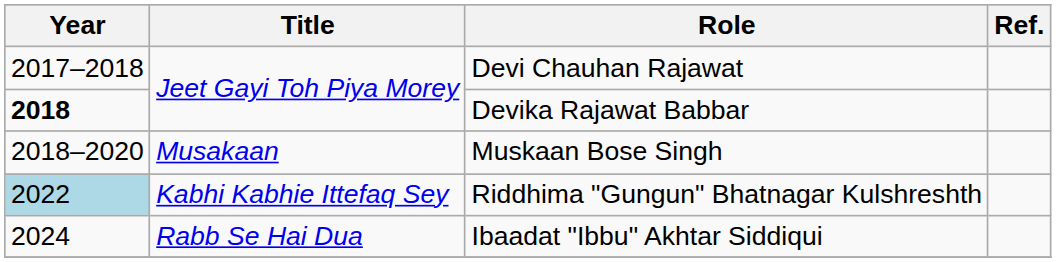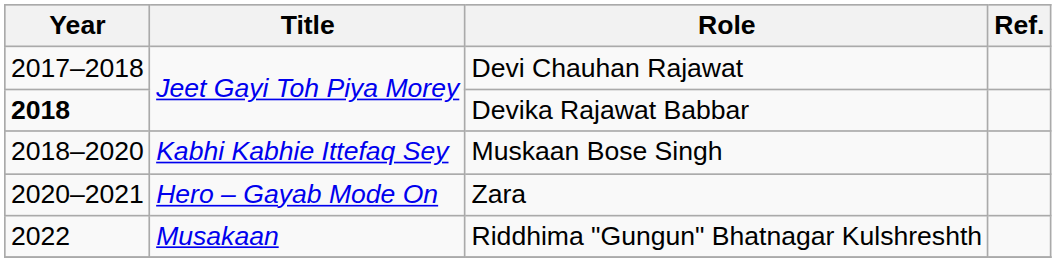Muskaan Bose Singh | Title: Musakaan -> Kabhi Kabhie Ittefaq Sey
+ row: 2020–2021 | Hero – Gayab Mode On | Zara
Riddhima "Gungun" Bhatnagar Kulshreshth | Year: lightblue background -> no background
Riddhima "Gungun" Bhatnagar Kulshreshth | Title: Kabhi Kabhie Ittefaq Sey -> Musakaan
- row: 2024 | Rabb Se Hai Dua | Ibaadat "Ibbu" Akhtar Siddiqui
